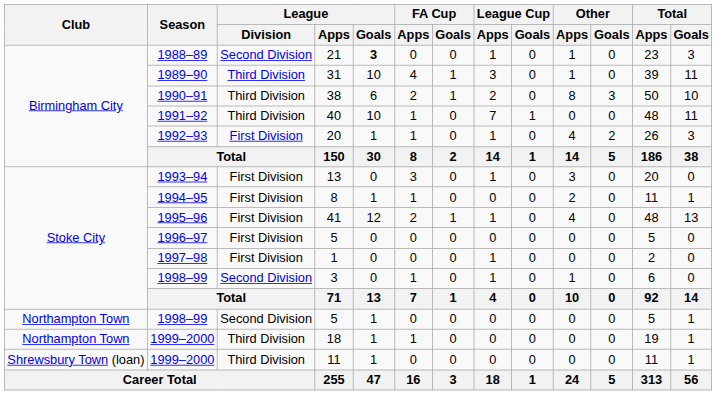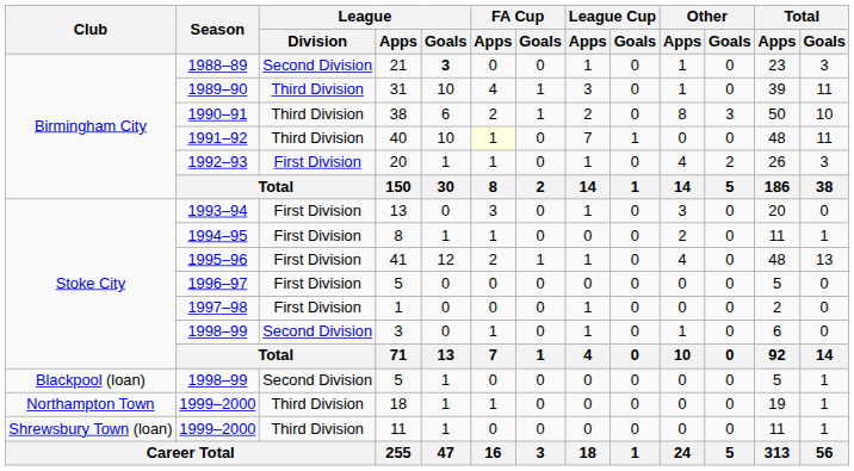40 | FA Cup / Apps: no background -> lightyellow background
1998–99 / 5 | Club: Northampton Town -> Blackpool (loan)
